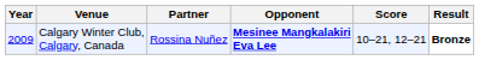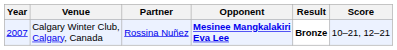columns swapped: Score <-> Result
Calgary Winter Club, Calgary, Canada | Year: 2009 -> 2007
